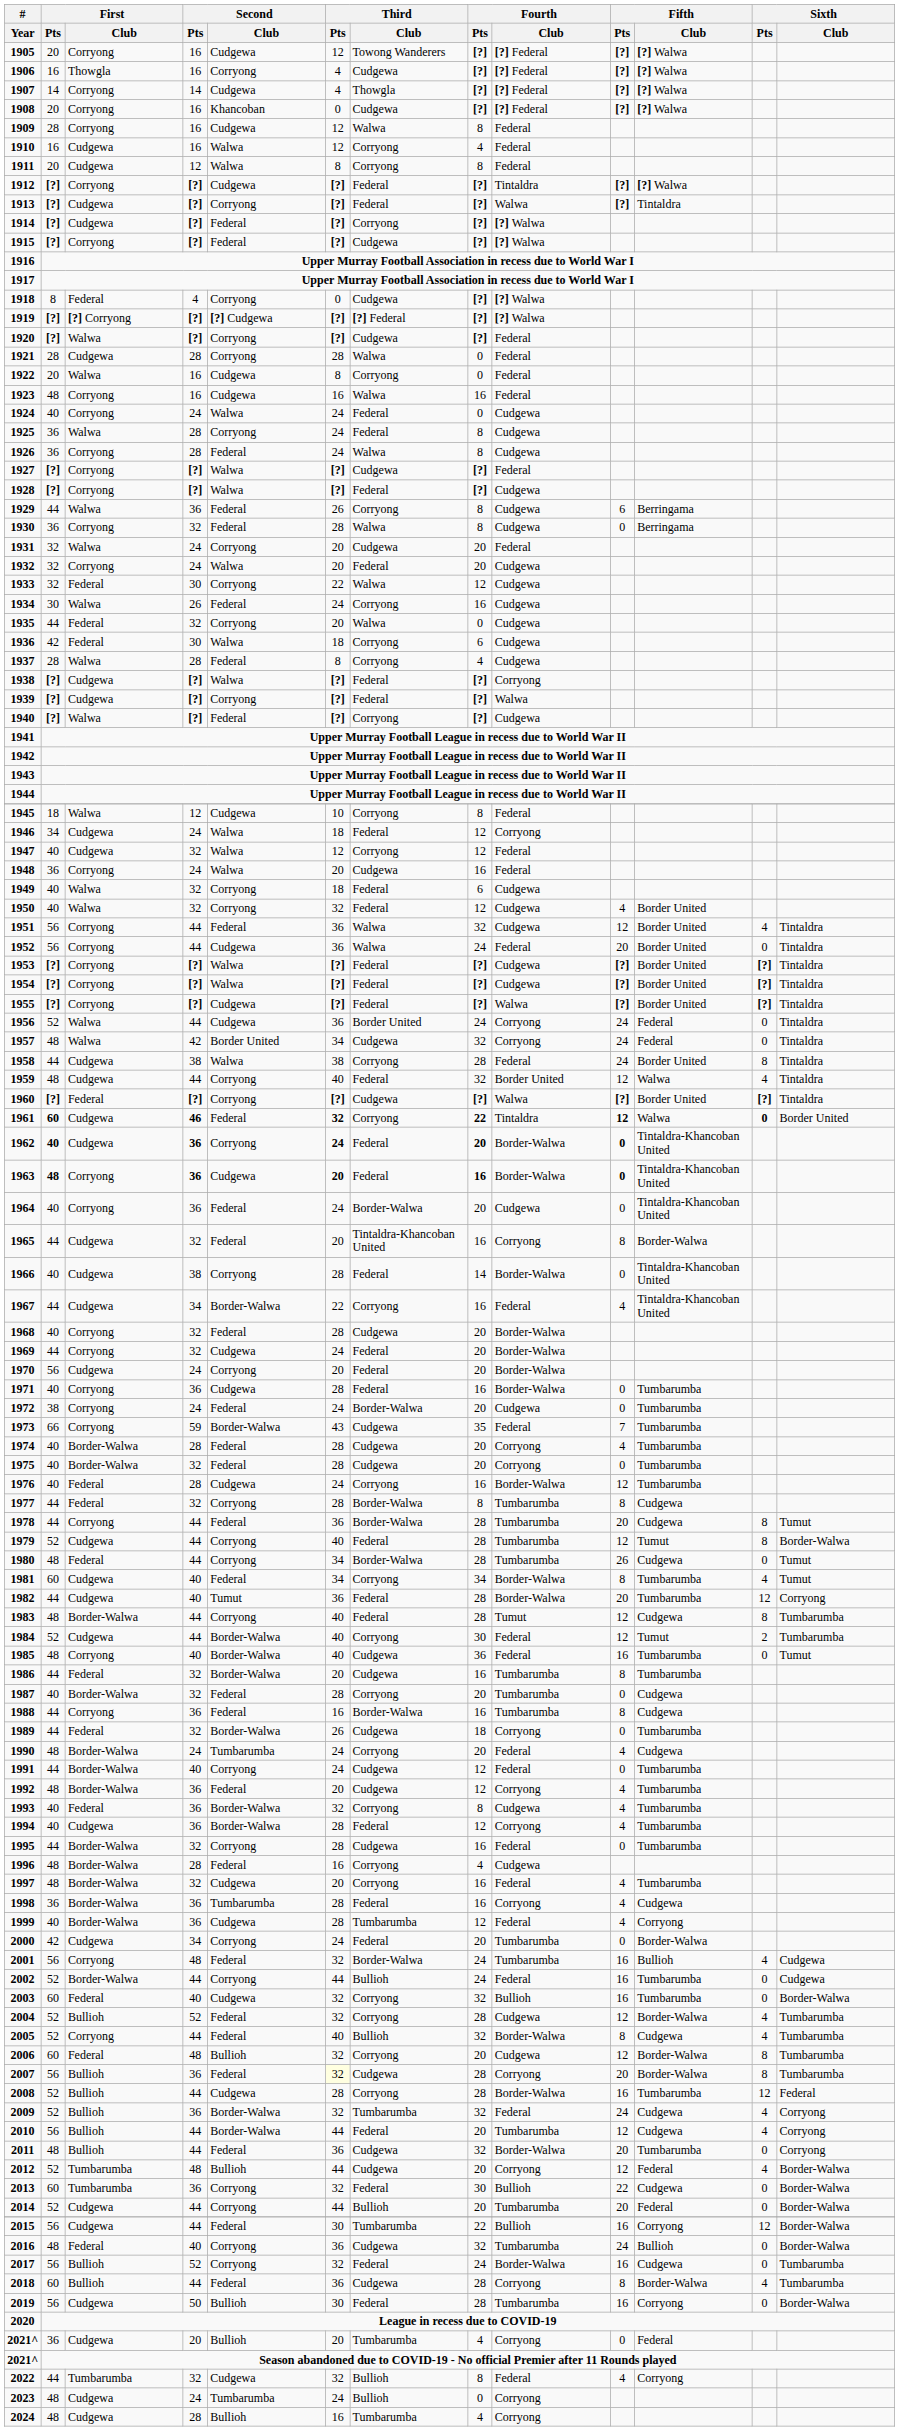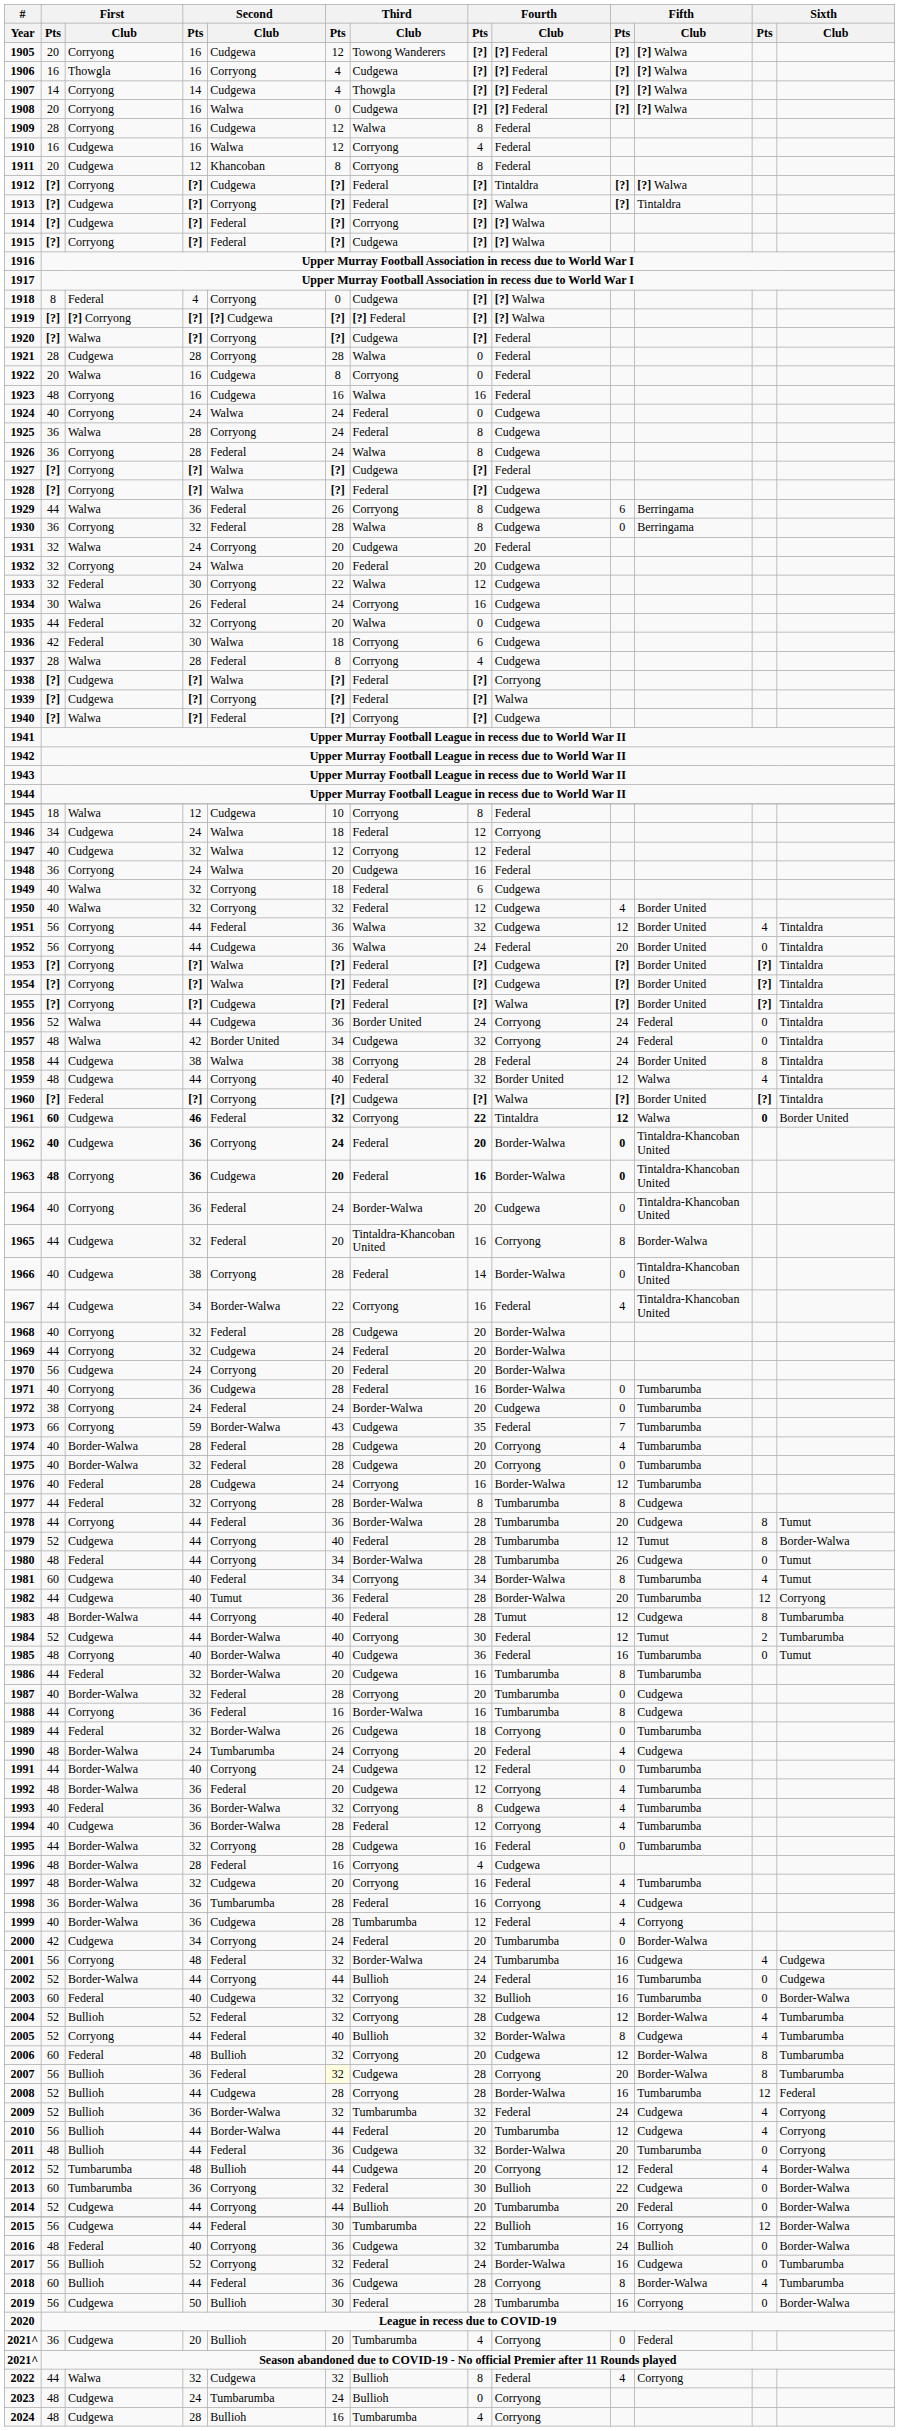1908 | Second / Club: Khancoban -> Walwa
1911 | Second / Club: Walwa -> Khancoban
2001 | Fifth / Club: Bullioh -> Cudgewa
2022 | First / Club: Tumbarumba -> Walwa
